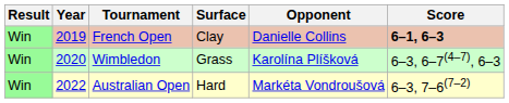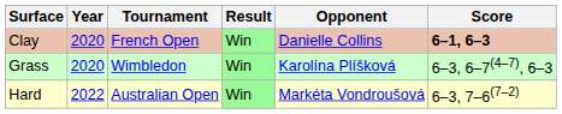columns swapped: Result <-> Surface
French Open | Year: 2019 -> 2020
